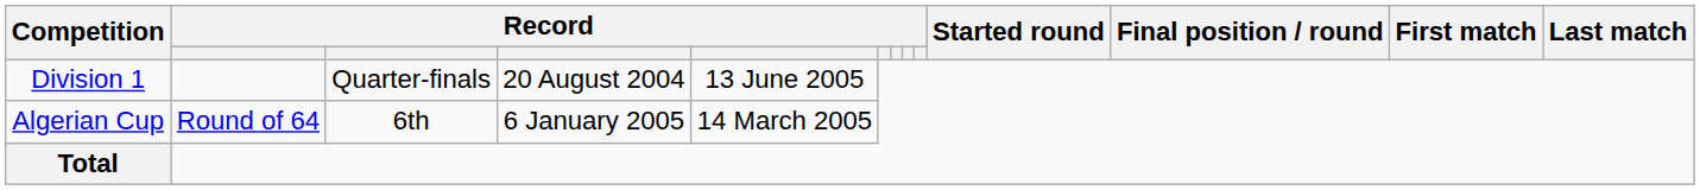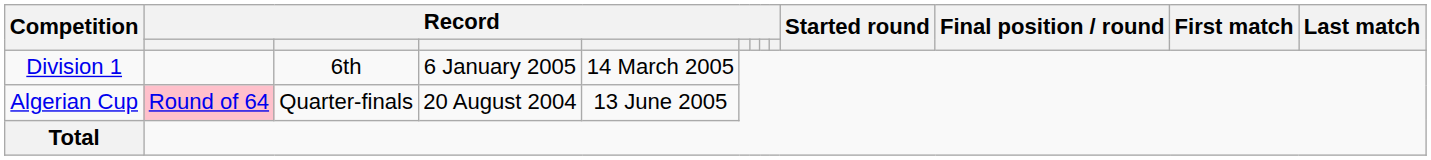Division 1 | column 3: Quarter-finals -> 6th
Division 1 | column 4: 20 August 2004 -> 6 January 2005
Division 1 | column 5: 13 June 2005 -> 14 March 2005
Algerian Cup | column 2: no background -> pink background
Algerian Cup | column 3: 6th -> Quarter-finals
Algerian Cup | column 4: 6 January 2005 -> 20 August 2004
Algerian Cup | column 5: 14 March 2005 -> 13 June 2005
